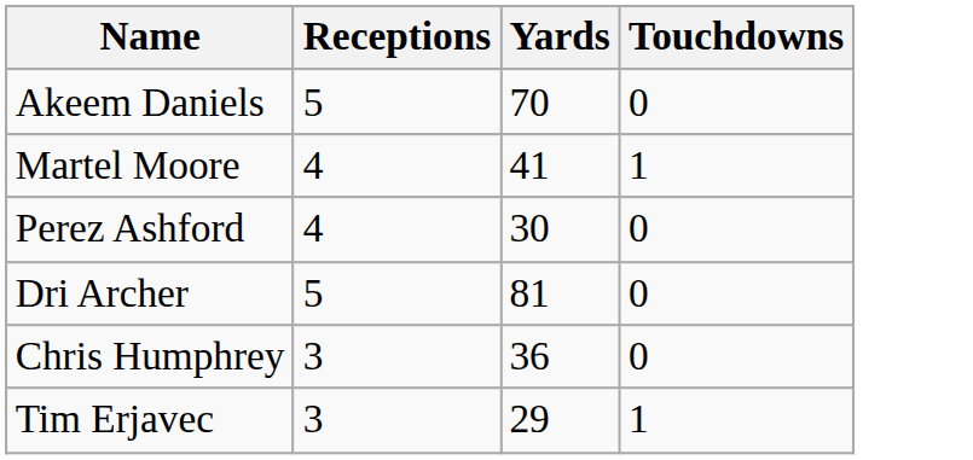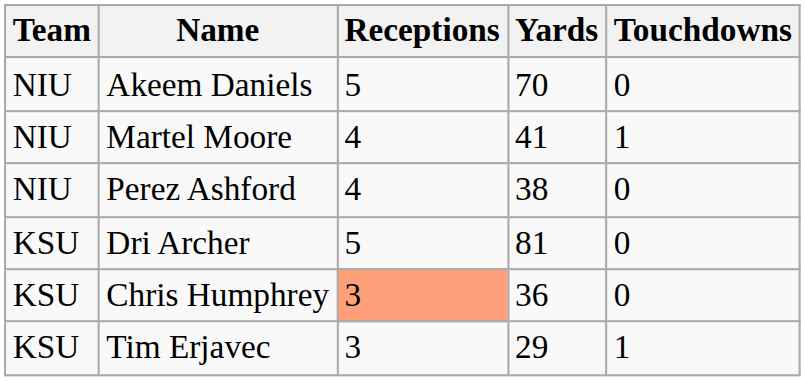+ column: Team | NIU | NIU | NIU | KSU | KSU | KSU
Perez Ashford | Yards: 30 -> 38
Chris Humphrey | Receptions: no background -> lightsalmon background
